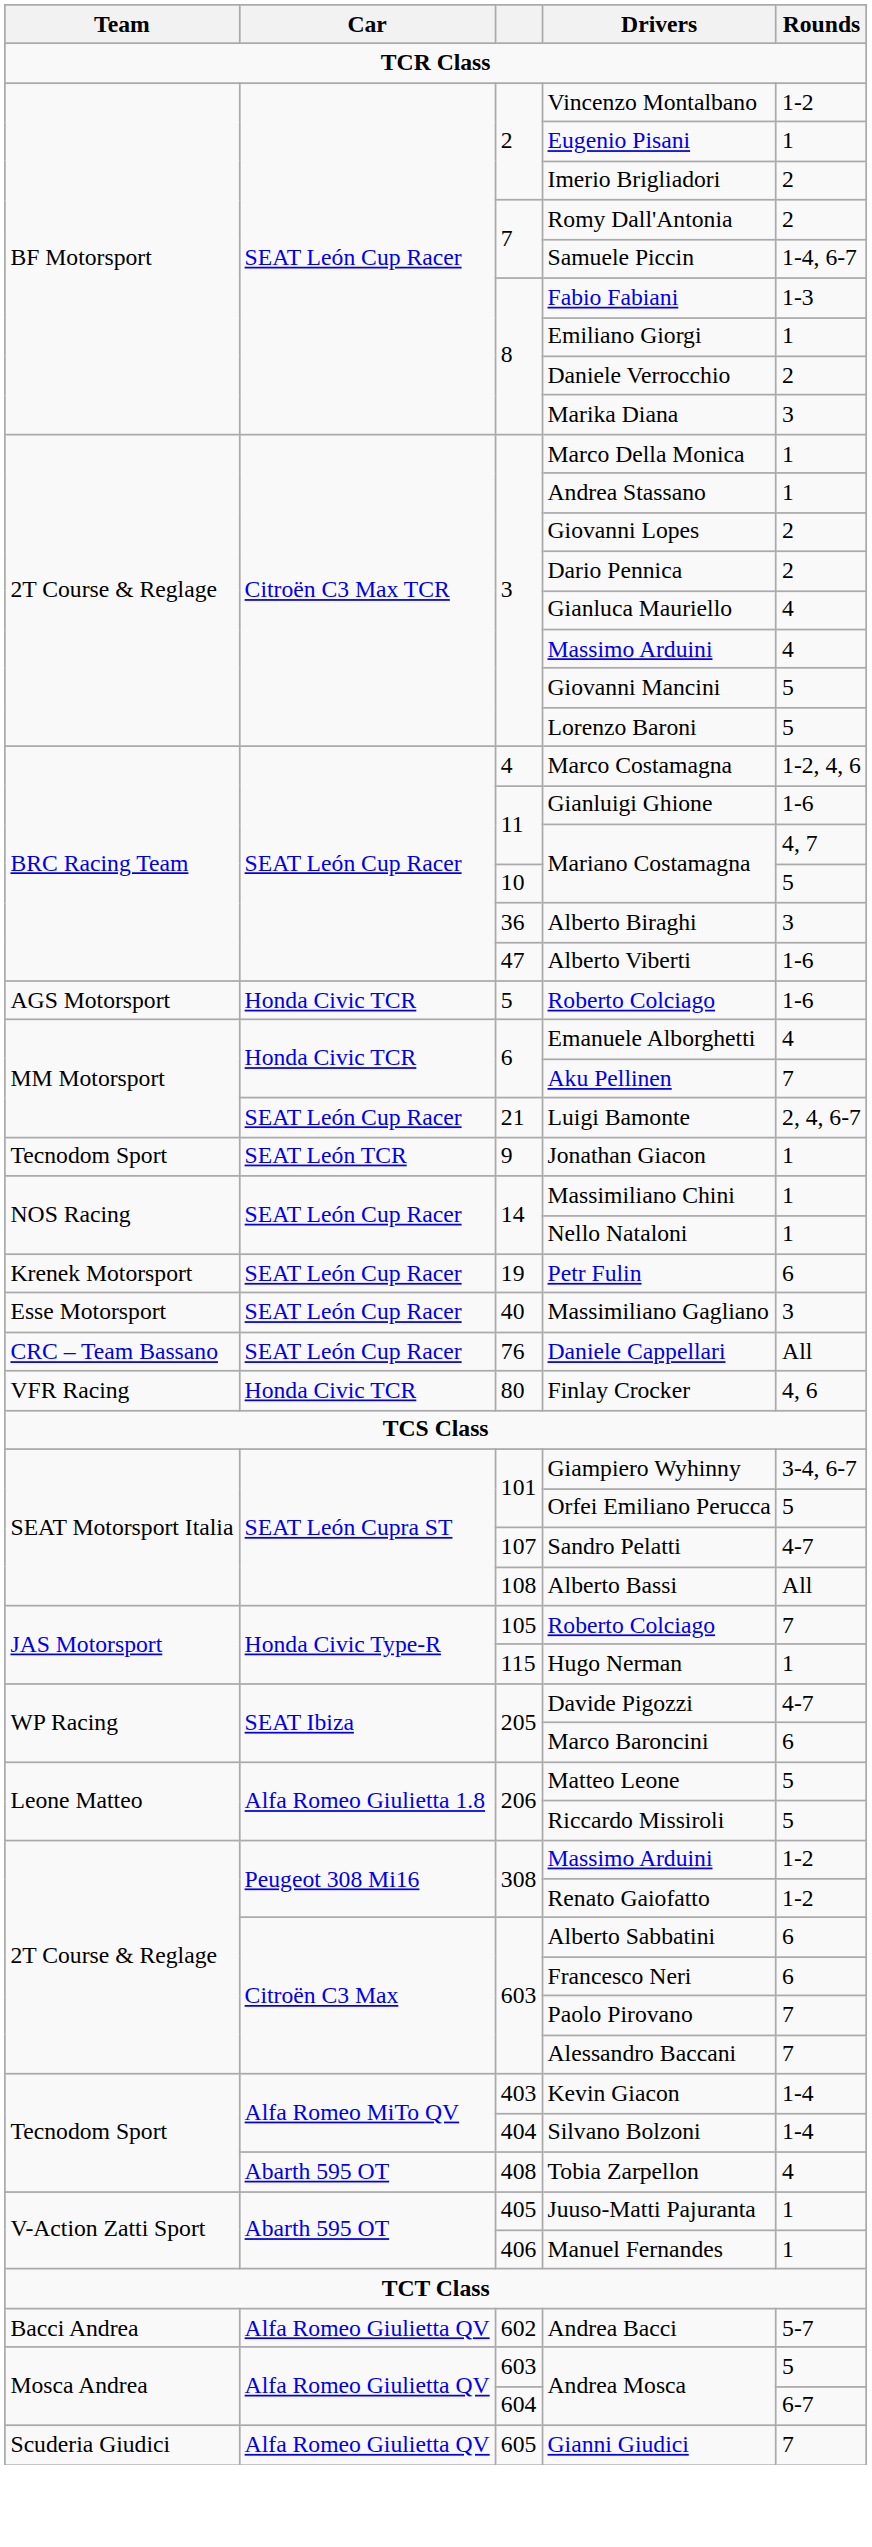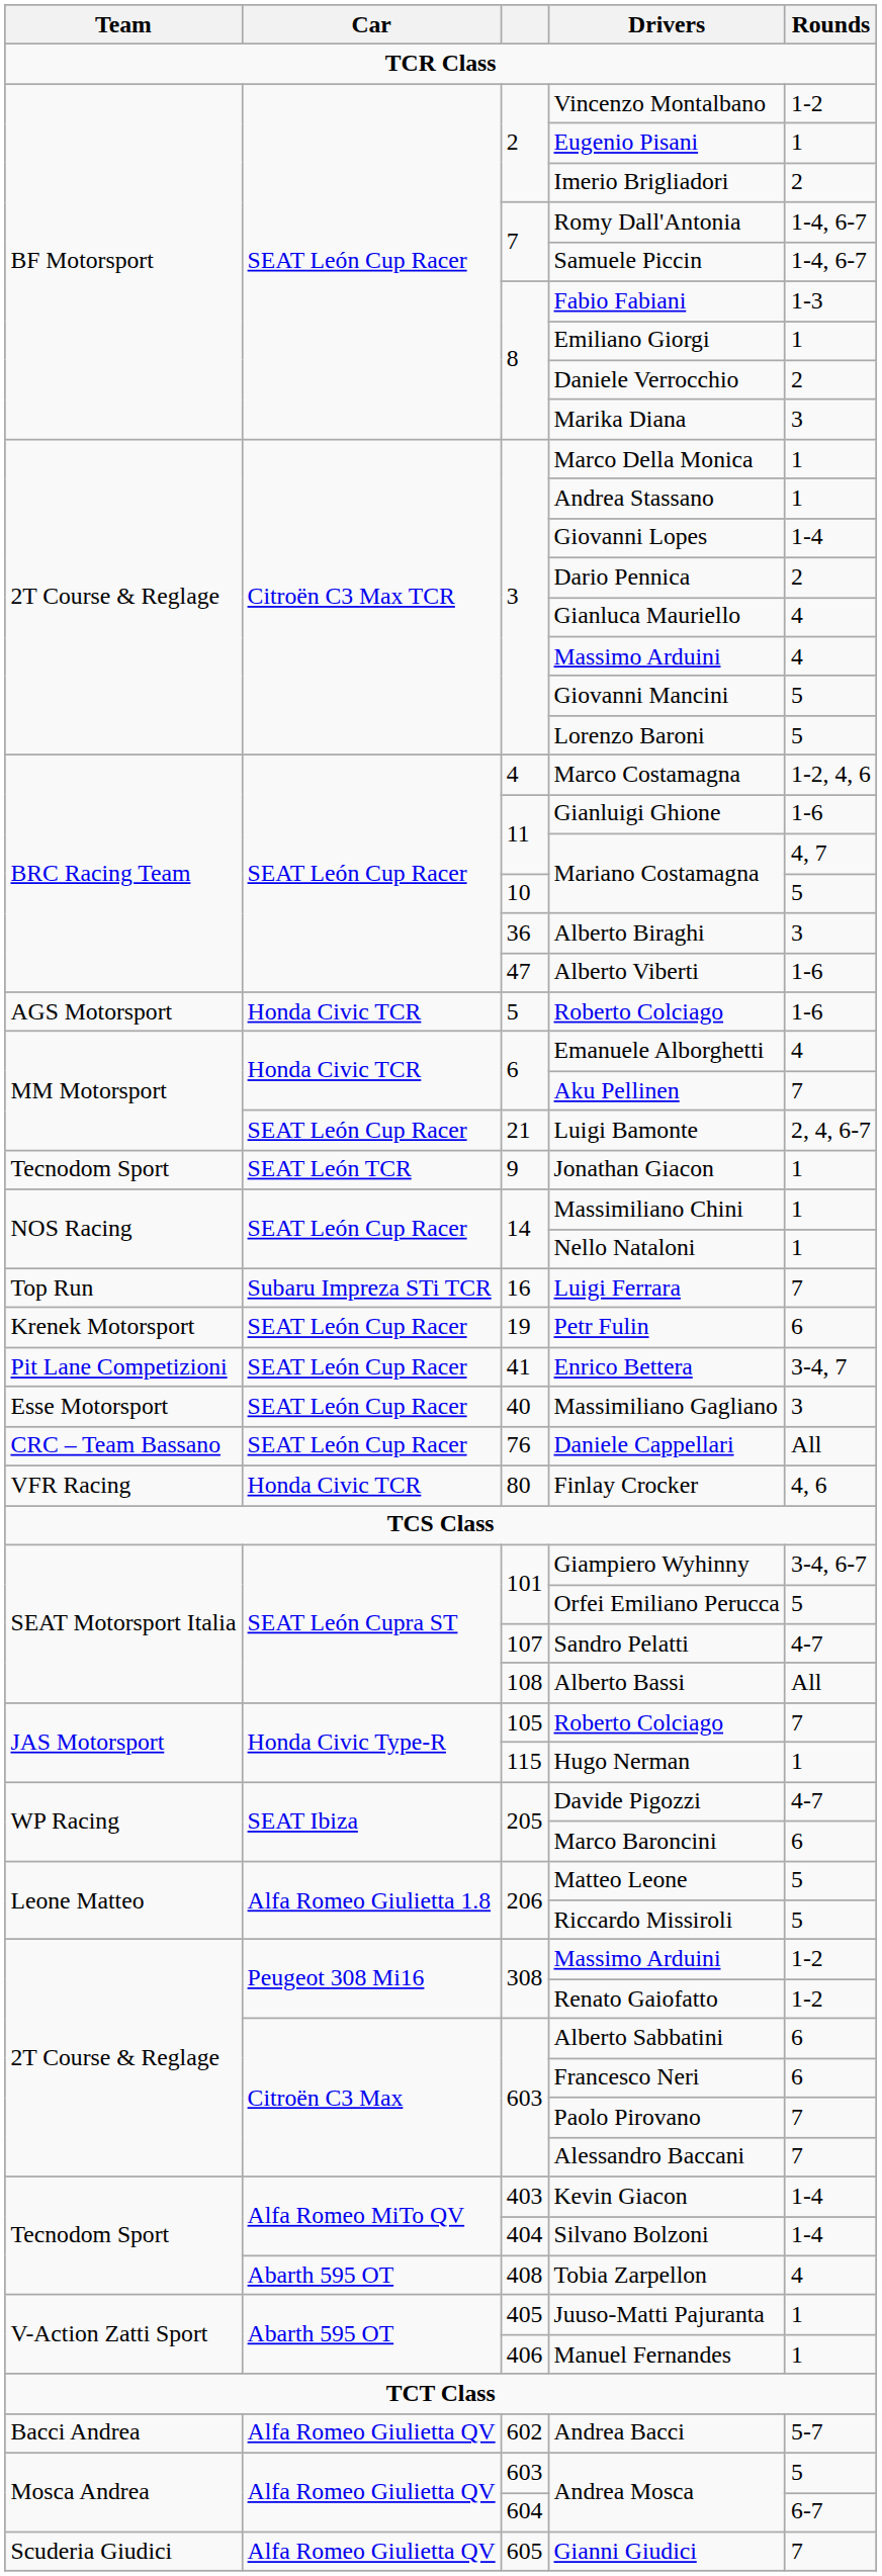Romy Dall'Antonia | Rounds: 2 -> 1-4, 6-7
Giovanni Lopes | Rounds: 2 -> 1-4
+ row: Top Run | Subaru Impreza STi TCR | 16 | Luigi Ferrara | 7
+ row: Pit Lane Competizioni | SEAT León Cup Racer | 41 | Enrico Bettera | 3-4, 7
